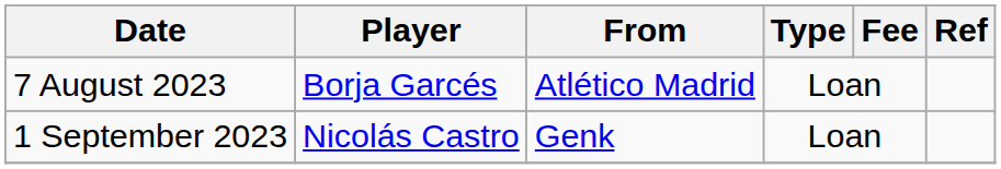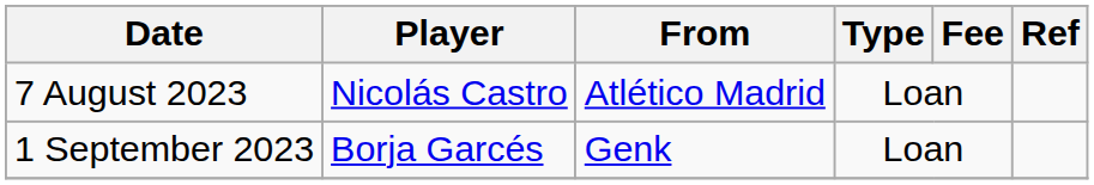7 August 2023 | Player: Borja Garcés -> Nicolás Castro
1 September 2023 | Player: Nicolás Castro -> Borja Garcés
